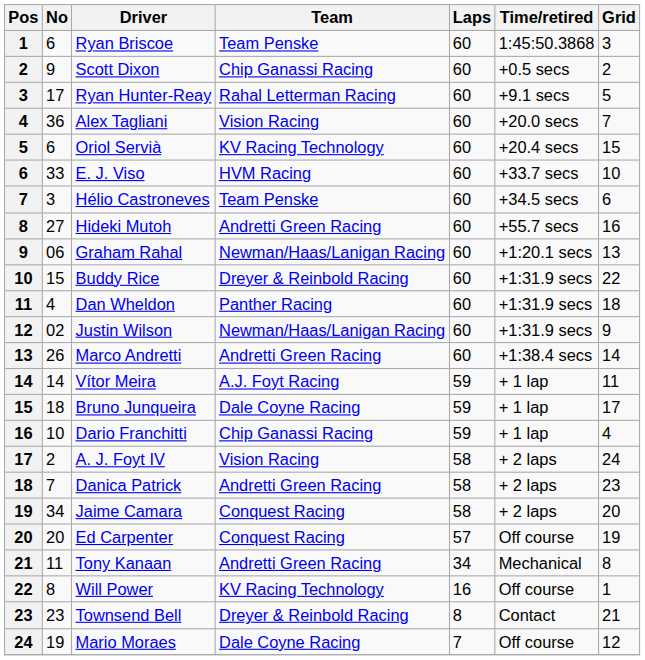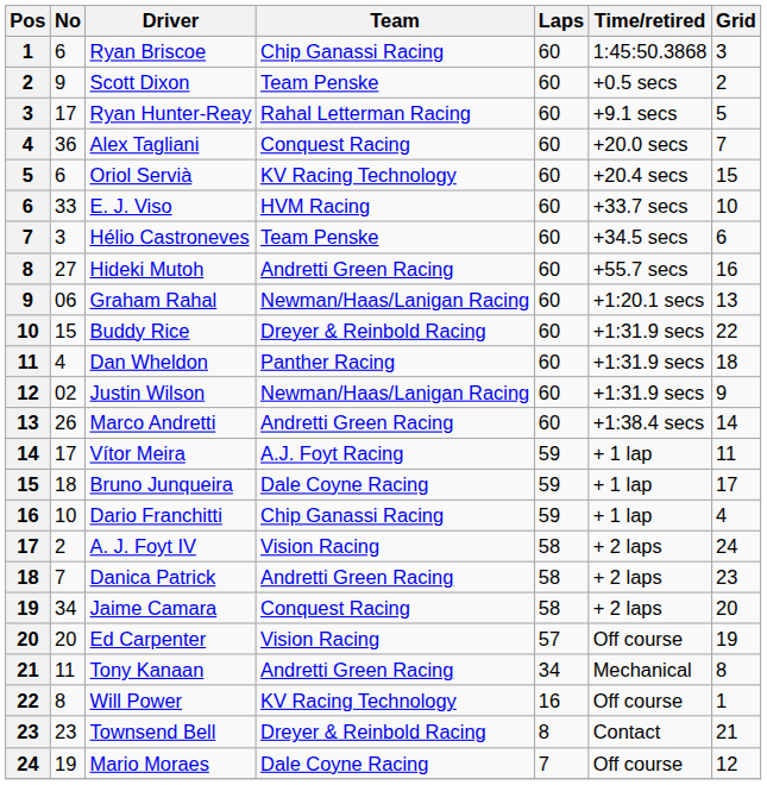Ryan Briscoe | Team: Team Penske -> Chip Ganassi Racing
Scott Dixon | Team: Chip Ganassi Racing -> Team Penske
Alex Tagliani | Team: Vision Racing -> Conquest Racing
Vítor Meira | No: 14 -> 17
Ed Carpenter | Team: Conquest Racing -> Vision Racing
